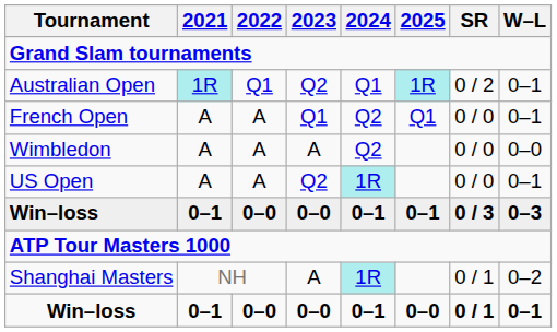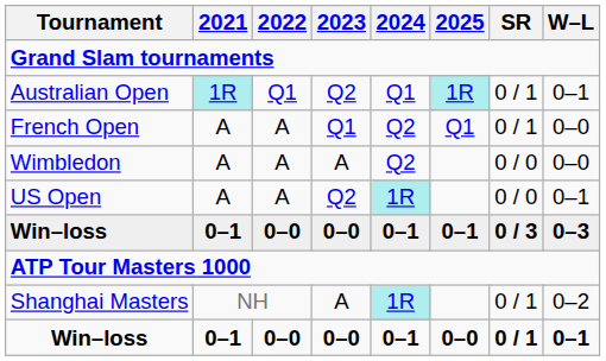Australian Open | SR: 0 / 2 -> 0 / 1
French Open | SR: 0 / 0 -> 0 / 1
French Open | W–L: 0–1 -> 0–0
